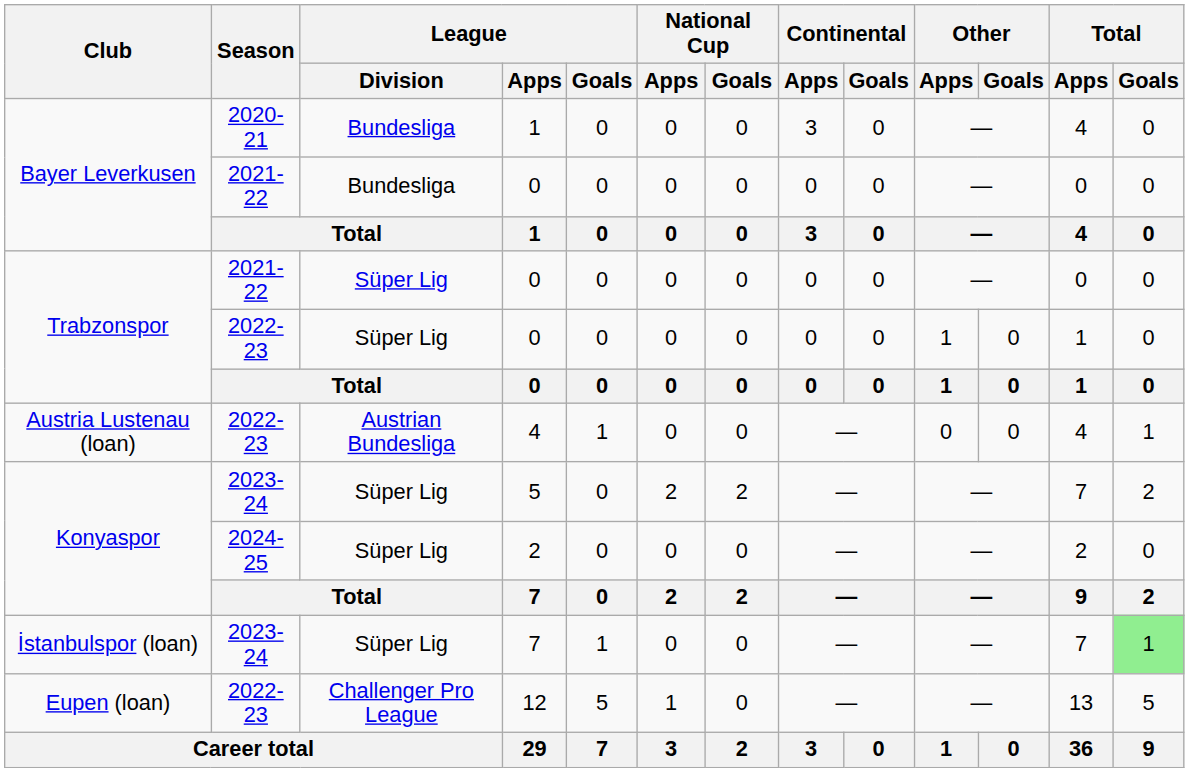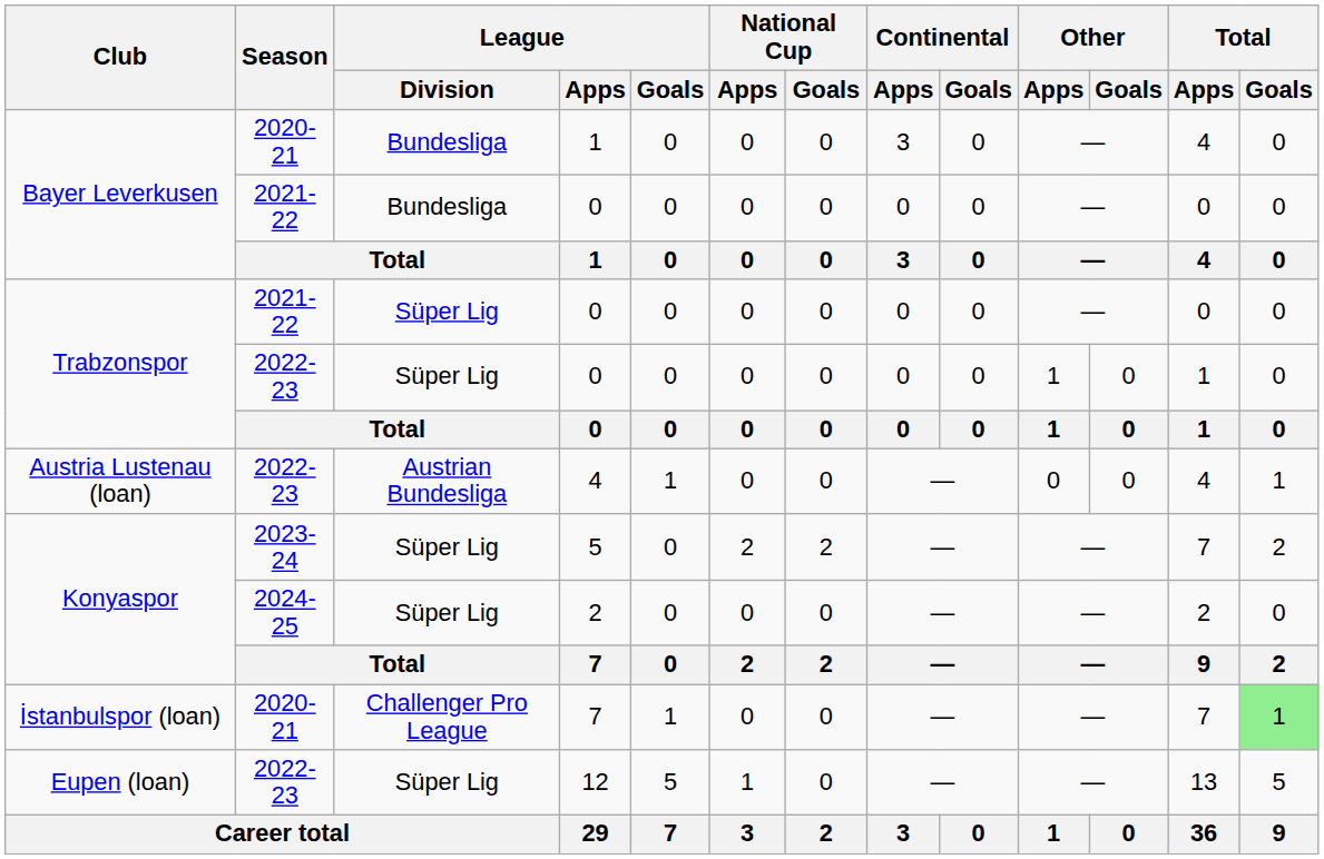İstanbulspor (loan) / 7 | Season: 2023-24 -> 2020-21
İstanbulspor (loan) / 7 | League / Division: Süper Lig -> Challenger Pro League
12 | League / Division: Challenger Pro League -> Süper Lig
